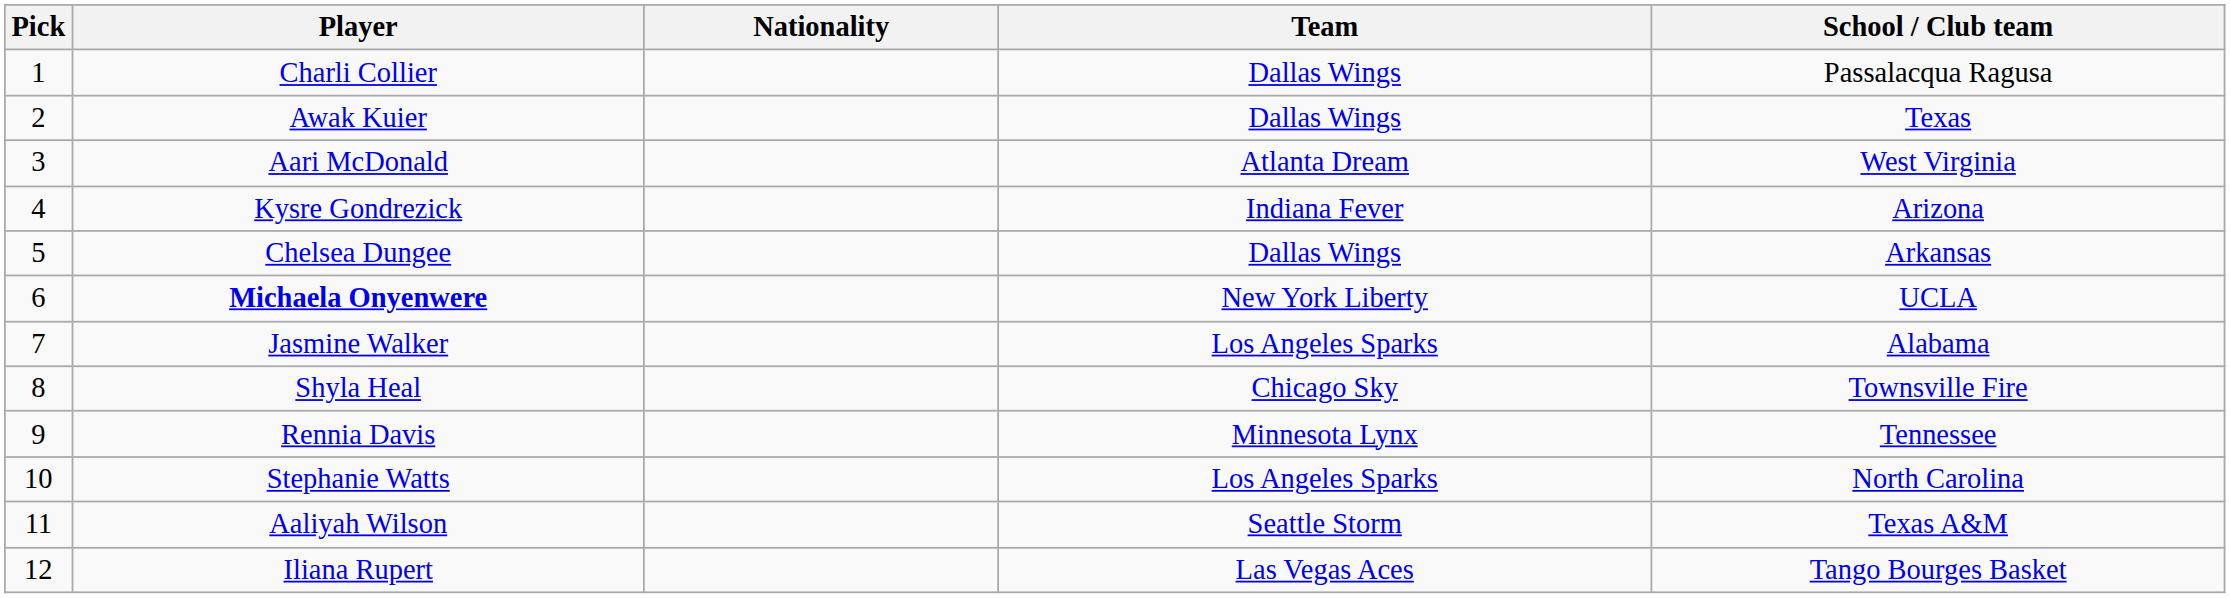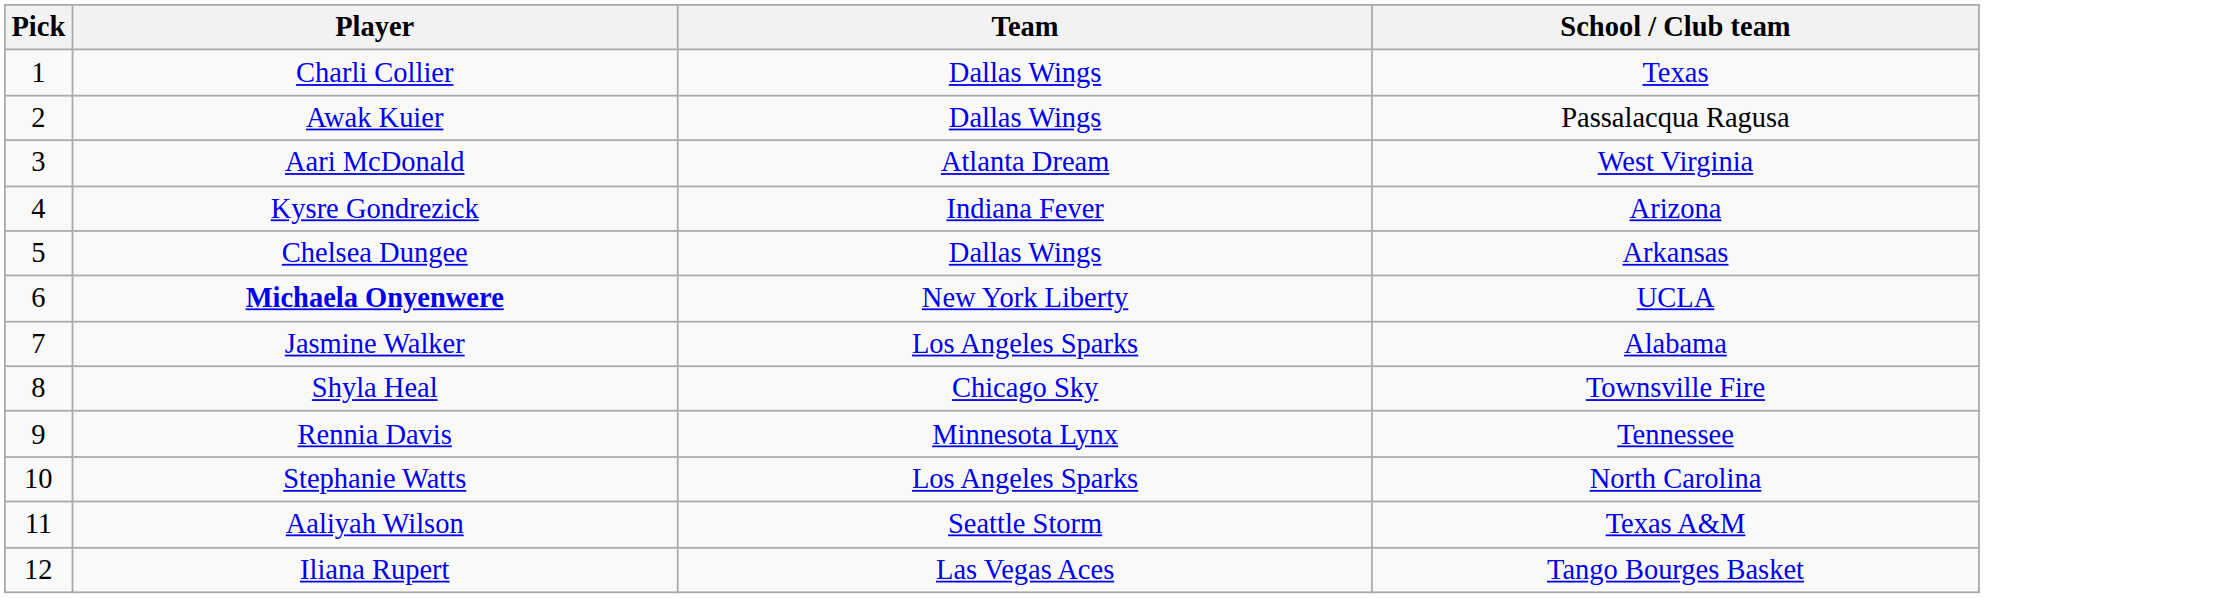- column: Nationality
Charli Collier | School / Club team: Passalacqua Ragusa -> Texas
Awak Kuier | School / Club team: Texas -> Passalacqua Ragusa
